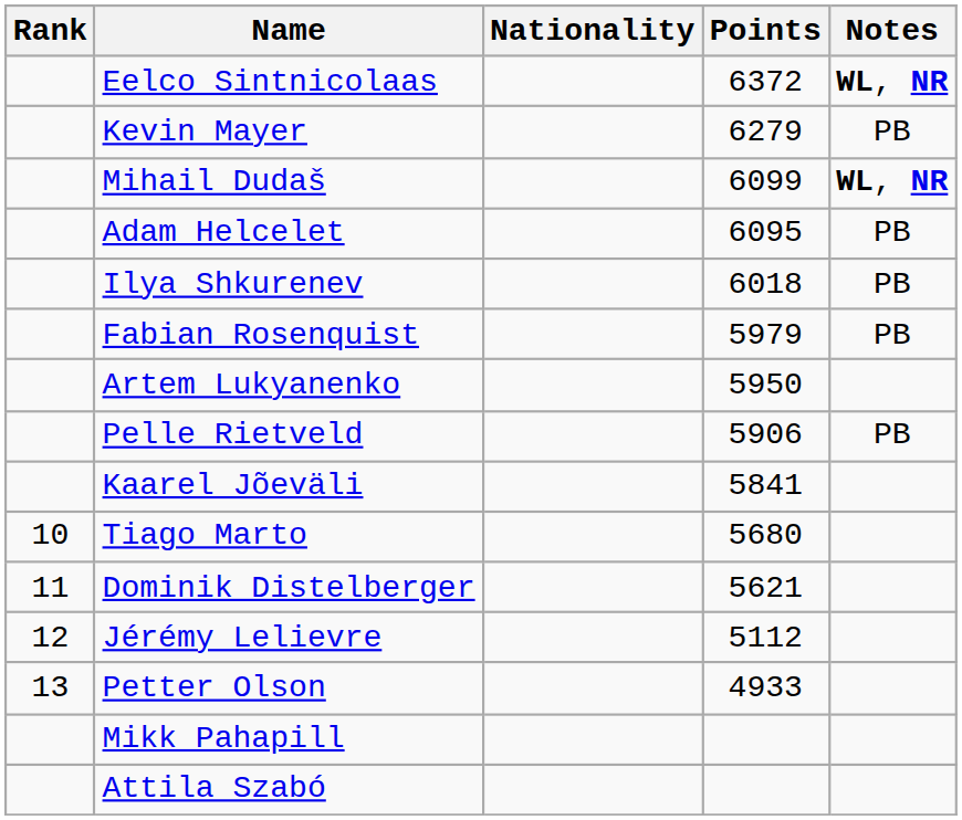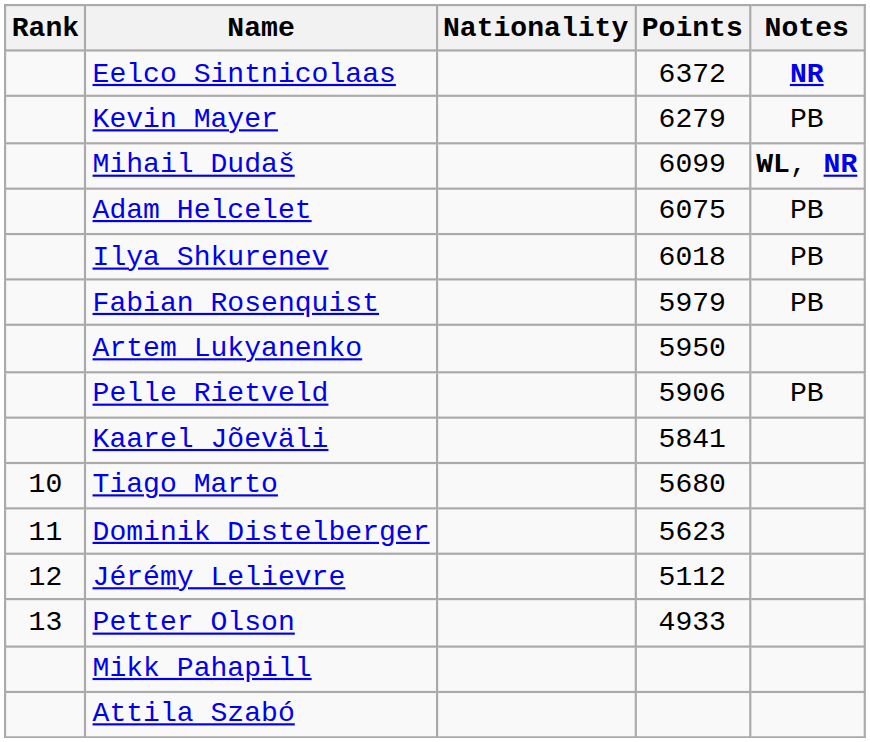Eelco Sintnicolaas | Notes: WL, NR -> NR
Adam Helcelet | Points: 6095 -> 6075
Dominik Distelberger | Points: 5621 -> 5623
